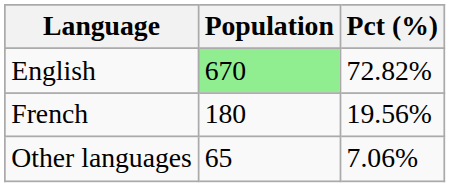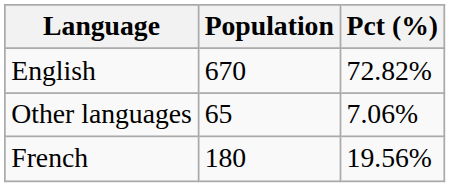English | Population: lightgreen background -> no background
rows swapped: French <-> Other languages
